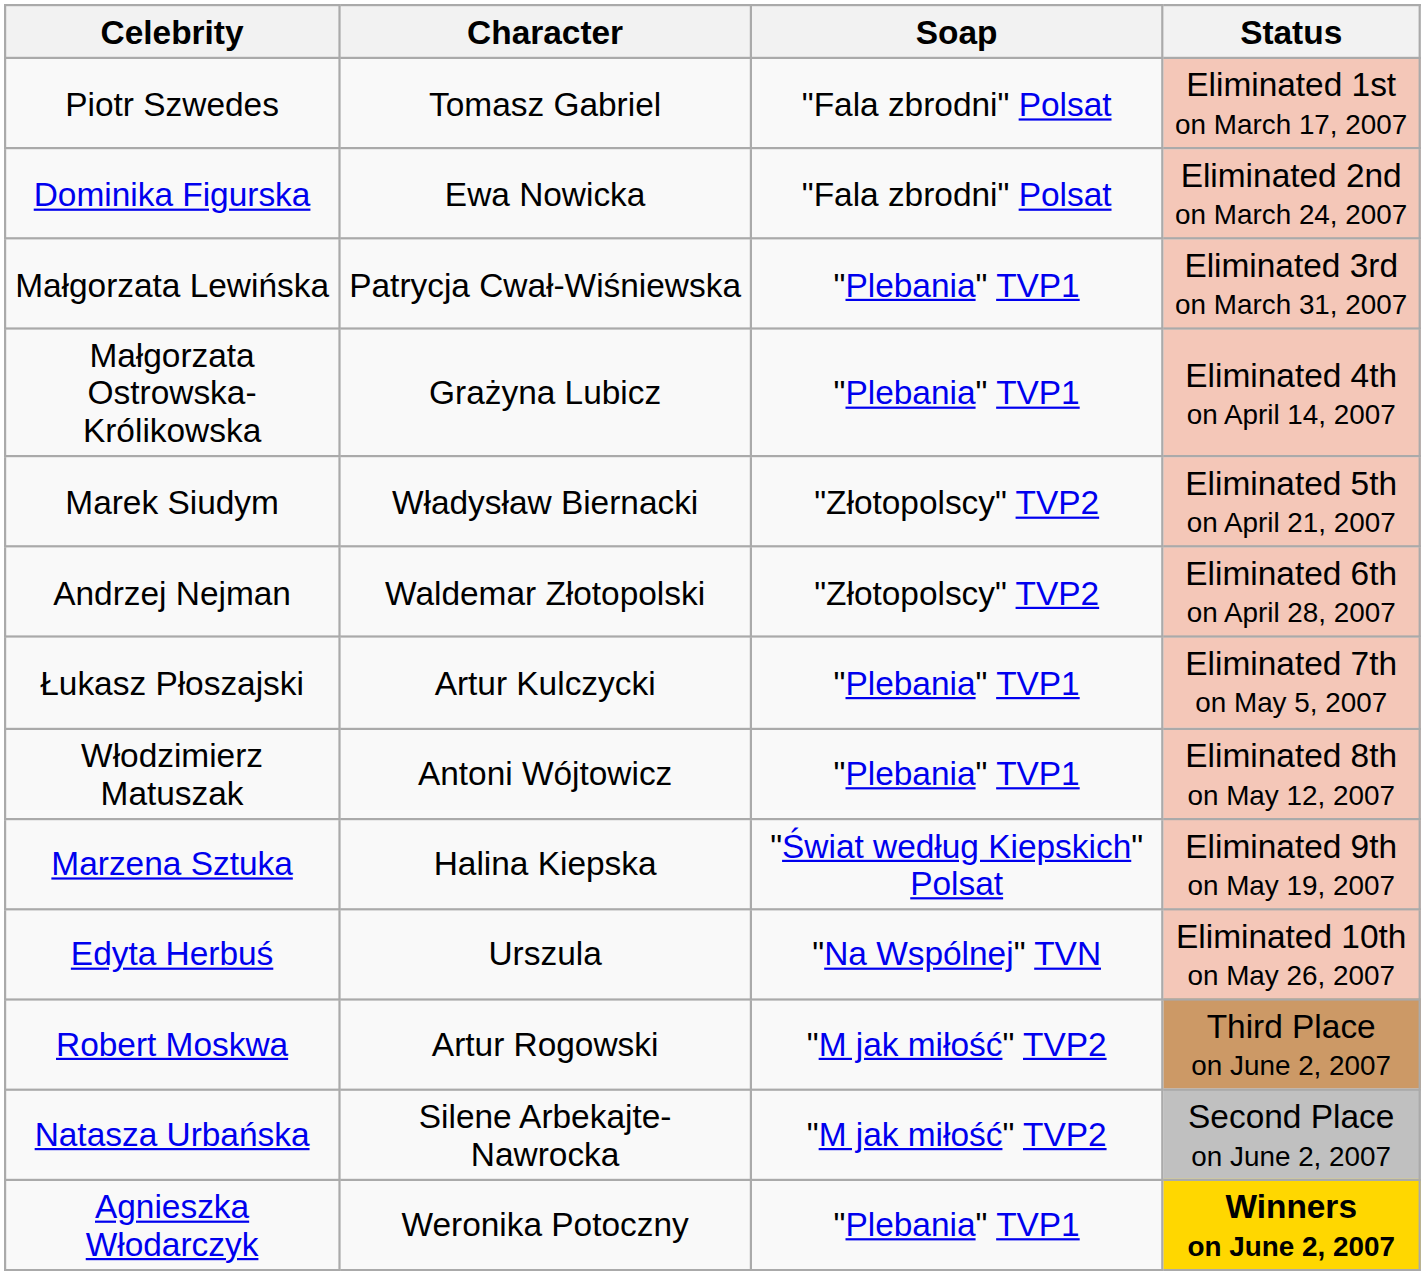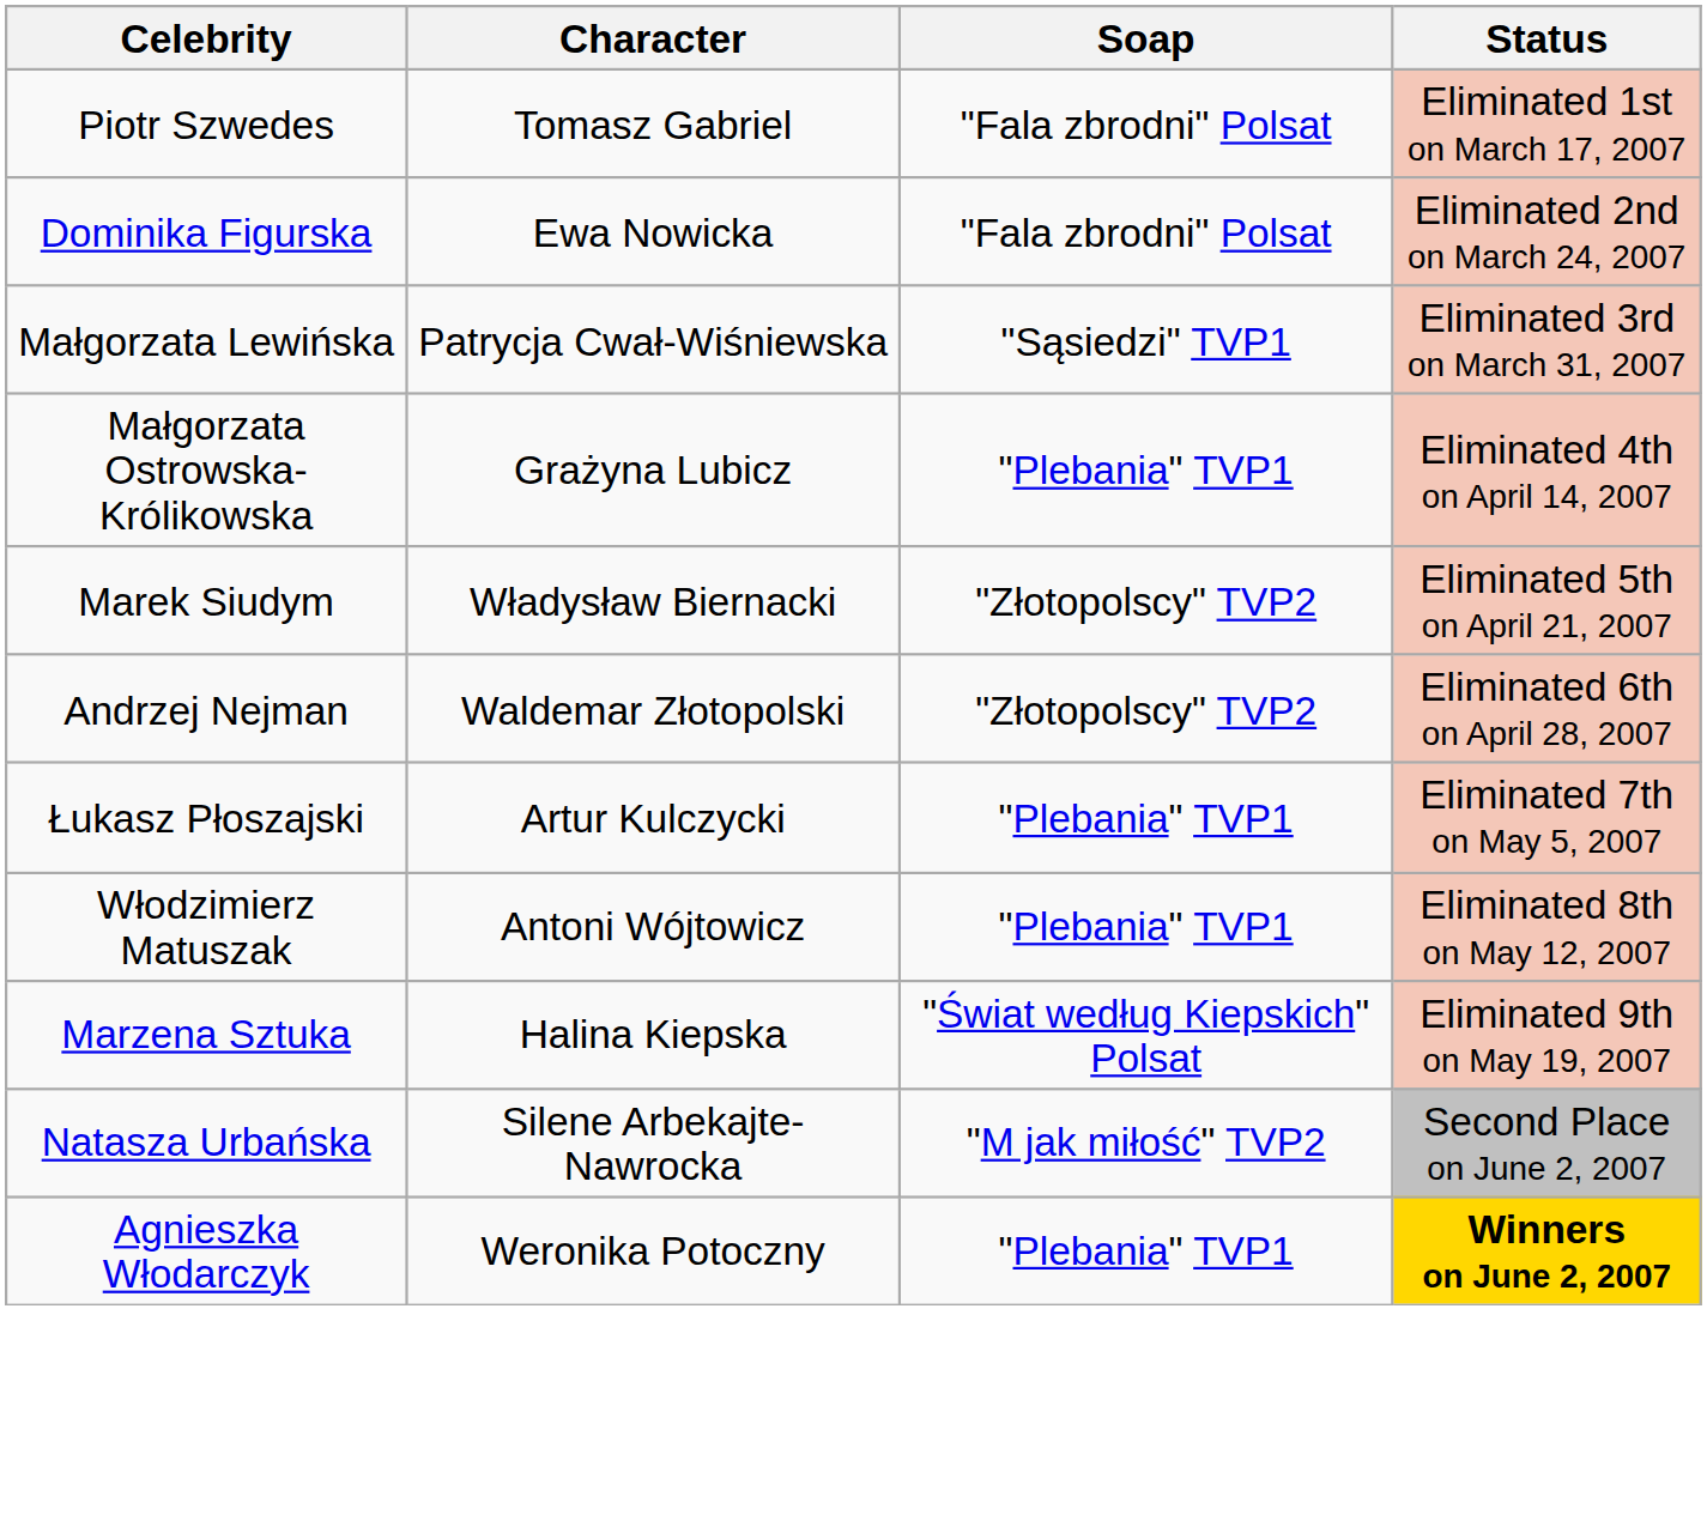Małgorzata Lewińska | Soap: "Plebania" TVP1 -> "Sąsiedzi" TVP1
- row: Edyta Herbuś | Urszula | "Na Wspólnej" TVN | Eliminated 10th on May 26, 2007
- row: Robert Moskwa | Artur Rogowski | "M jak miłość" TVP2 | Third Place on June 2, 2007
